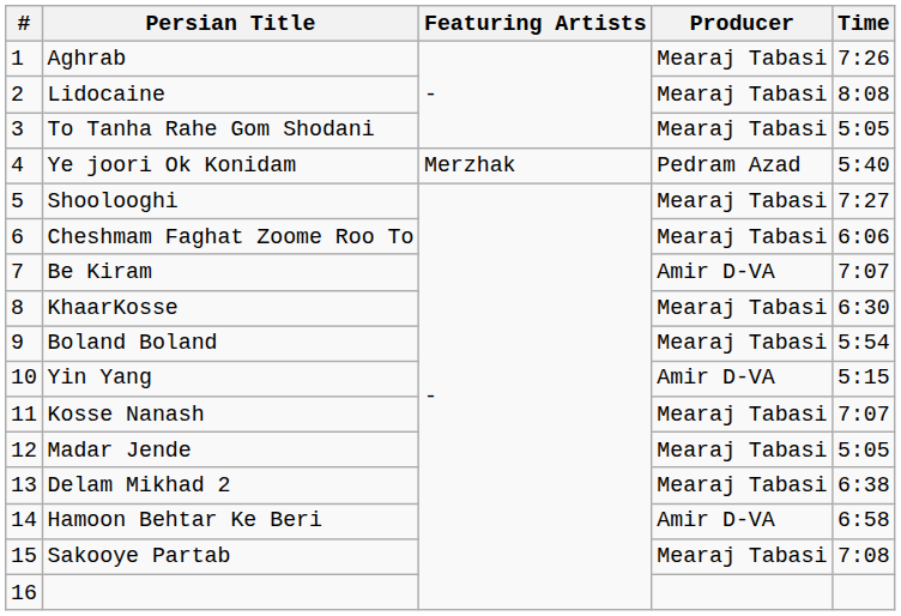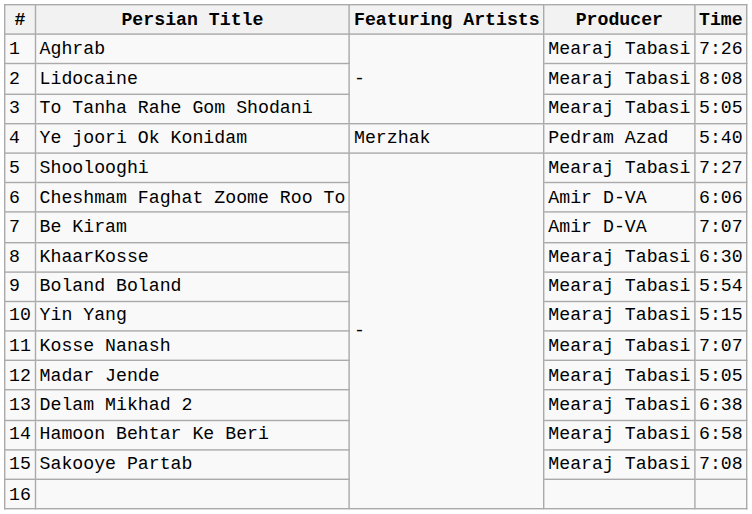Cheshmam Faghat Zoome Roo To | Producer: Mearaj Tabasi -> Amir D-VA
Yin Yang | Producer: Amir D-VA -> Mearaj Tabasi
Hamoon Behtar Ke Beri | Producer: Amir D-VA -> Mearaj Tabasi
